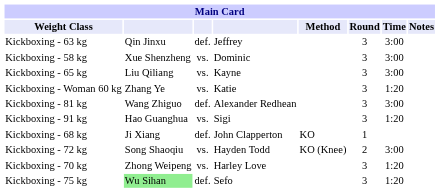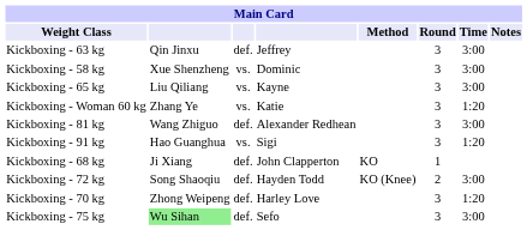Kickboxing - 72 kg | column 3: vs. -> def.
Kickboxing - 70 kg | column 3: vs. -> def.
Kickboxing - 75 kg | Time: 1:20 -> 3:00
